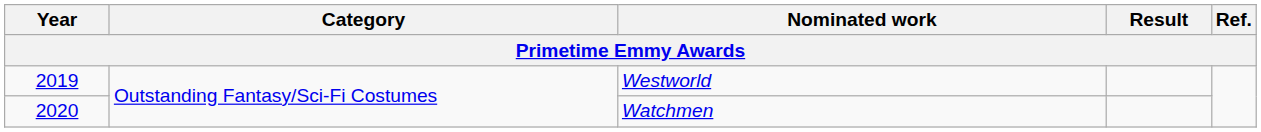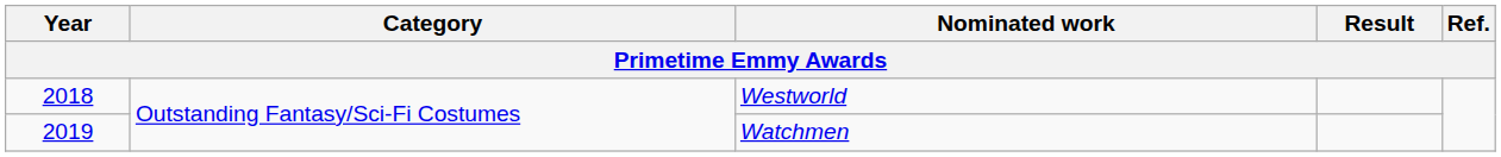Westworld | Year: 2019 -> 2018
Watchmen | Year: 2020 -> 2019
